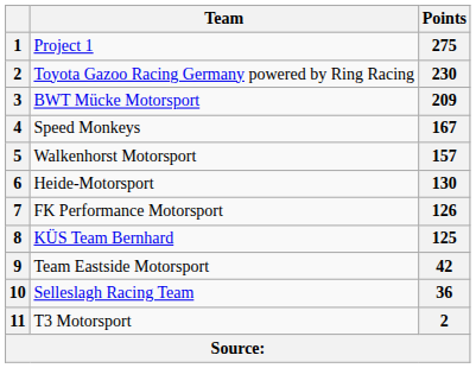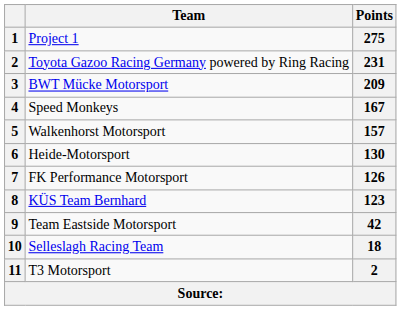Toyota Gazoo Racing Germany powered by Ring Racing | Points: 230 -> 231
KÜS Team Bernhard | Points: 125 -> 123
Selleslagh Racing Team | Points: 36 -> 18
